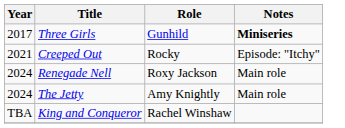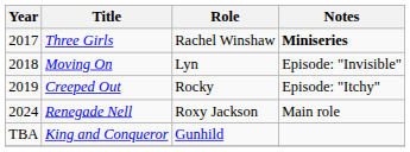Three Girls | Role: Gunhild -> Rachel Winshaw
+ row: 2018 | Moving On | Lyn | Episode: "Invisible"
Creeped Out | Year: 2021 -> 2019
- row: 2024 | The Jetty | Amy Knightly | Main role
King and Conqueror | Role: Rachel Winshaw -> Gunhild
